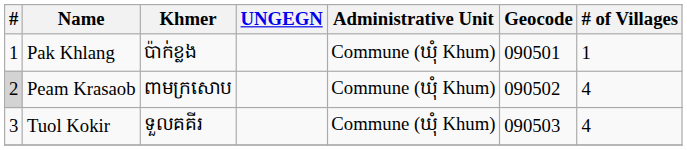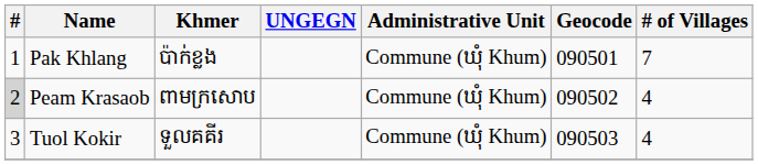Pak Khlang | # of Villages: 1 -> 7
